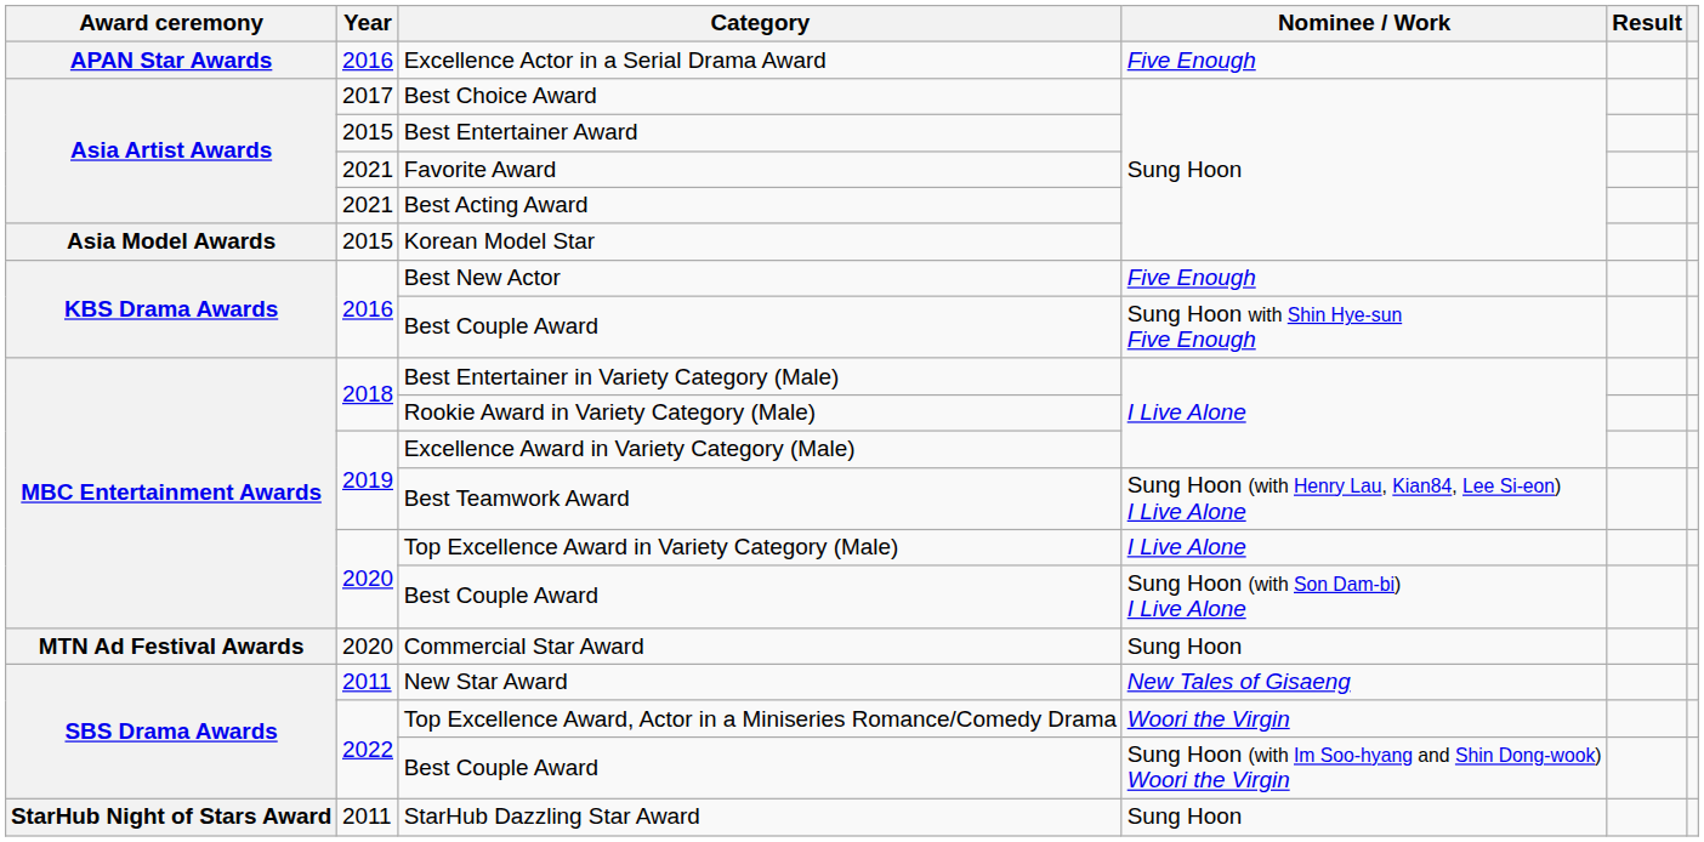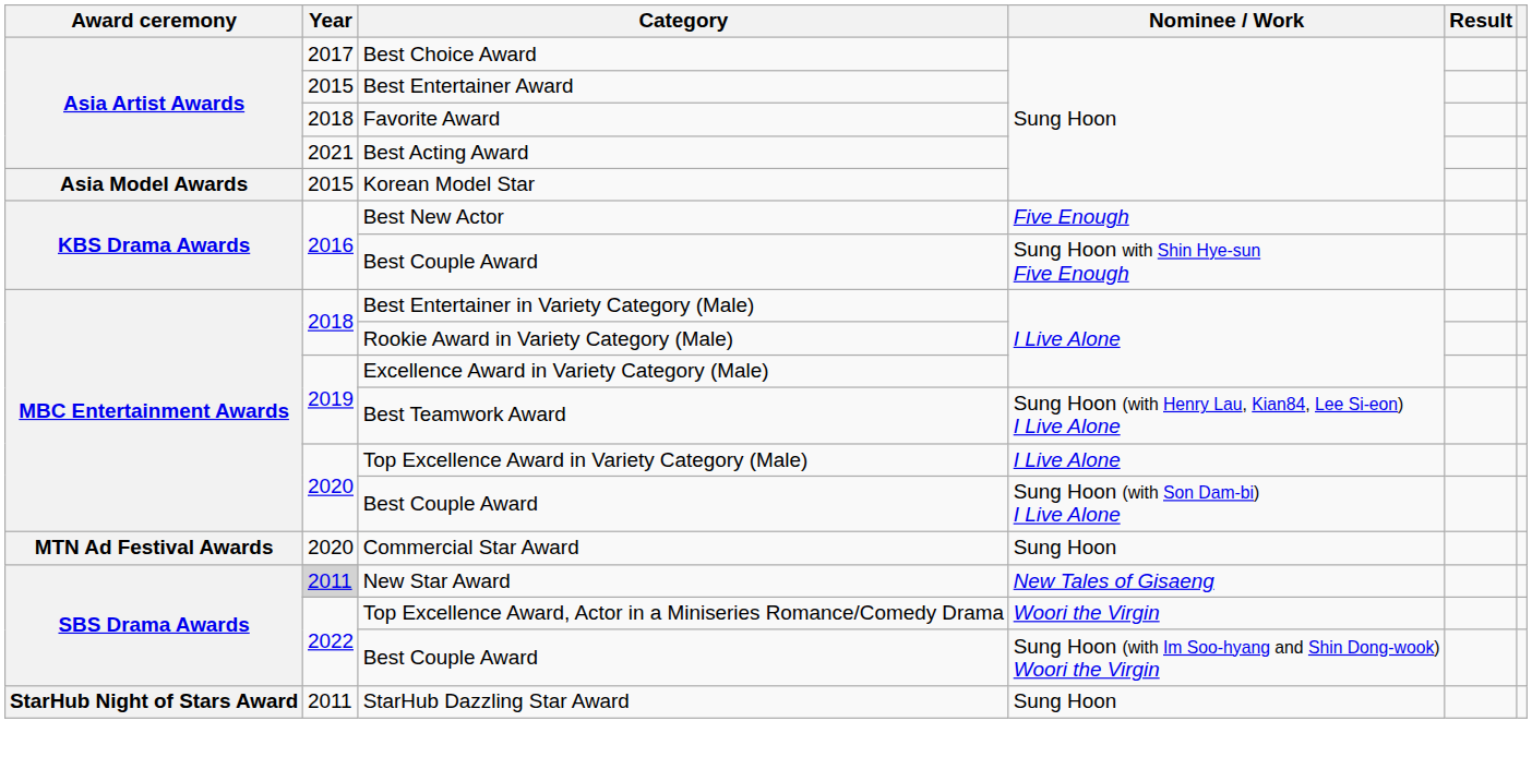- row: APAN Star Awards | 2016 | Excellence Actor in a Serial Drama Award | Five Enough
Favorite Award | Year: 2021 -> 2018
New Star Award | Year: no background -> lightgrey background
